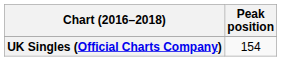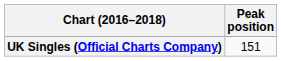UK Singles (Official Charts Company) | Peak position: 154 -> 151
